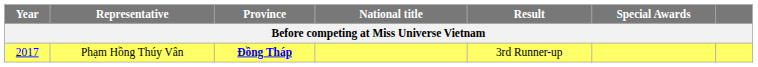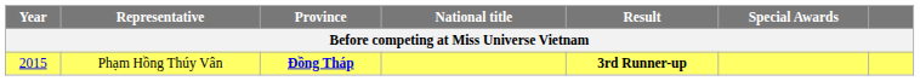Phạm Hồng Thúy Vân | Year: 2017 -> 2015
Phạm Hồng Thúy Vân | Result: normal -> bold
